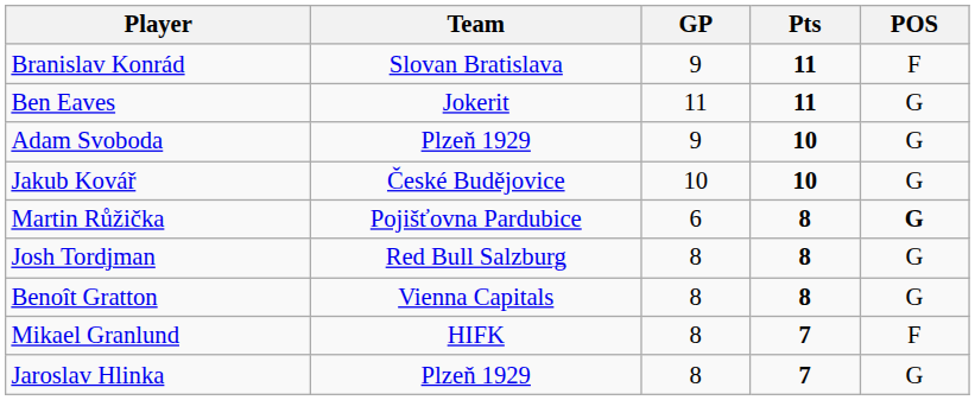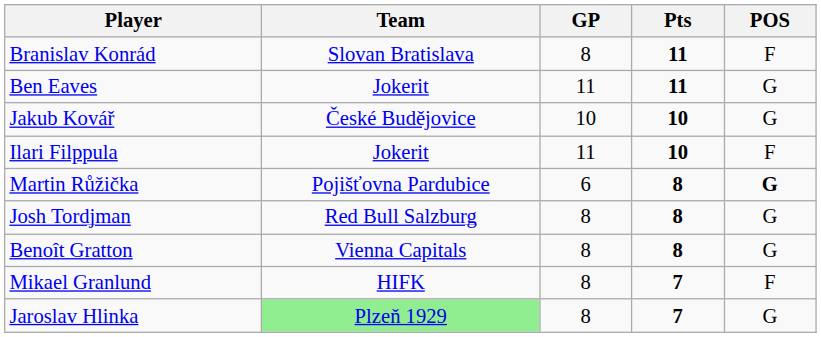Branislav Konrád | GP: 9 -> 8
- row: Adam Svoboda | Plzeň 1929 | 9 | 10 | G
+ row: Ilari Filppula | Jokerit | 11 | 10 | F
Jaroslav Hlinka | Team: no background -> lightgreen background
